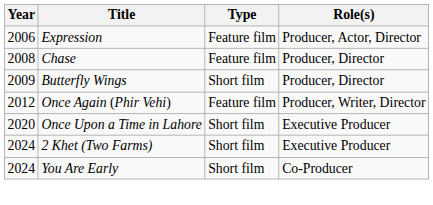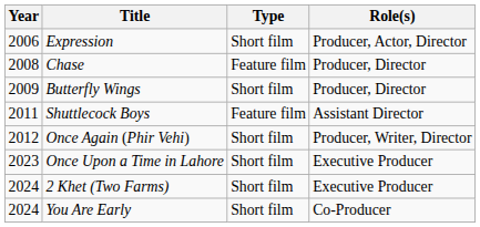Expression | Type: Feature film -> Short film
+ row: 2011 | Shuttlecock Boys | Feature film | Assistant Director
Once Again (Phir Vehi) | Type: Feature film -> Short film
Once Upon a Time in Lahore | Year: 2020 -> 2023
